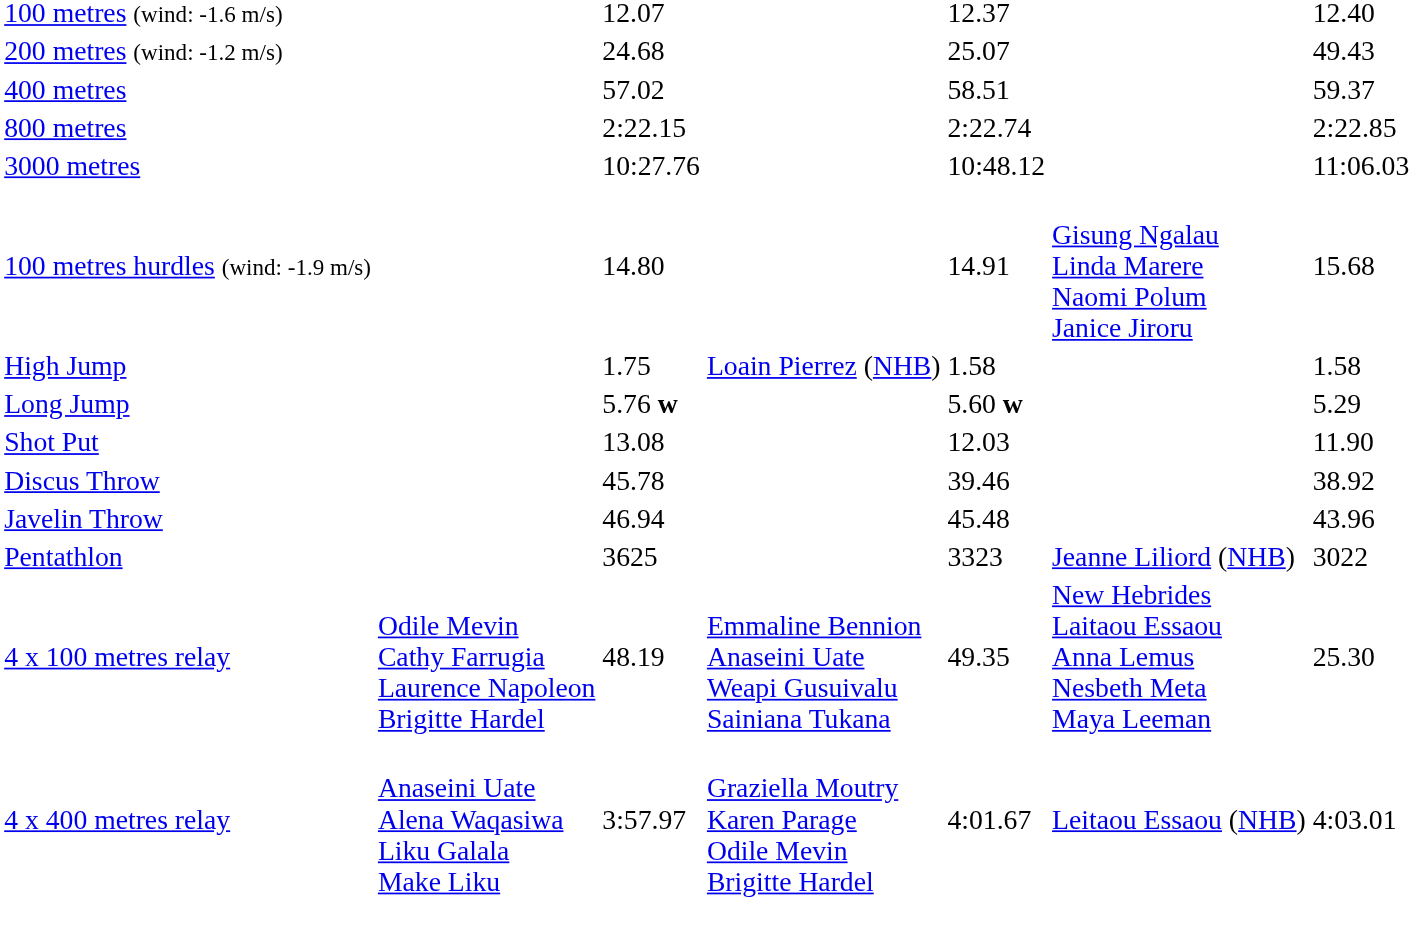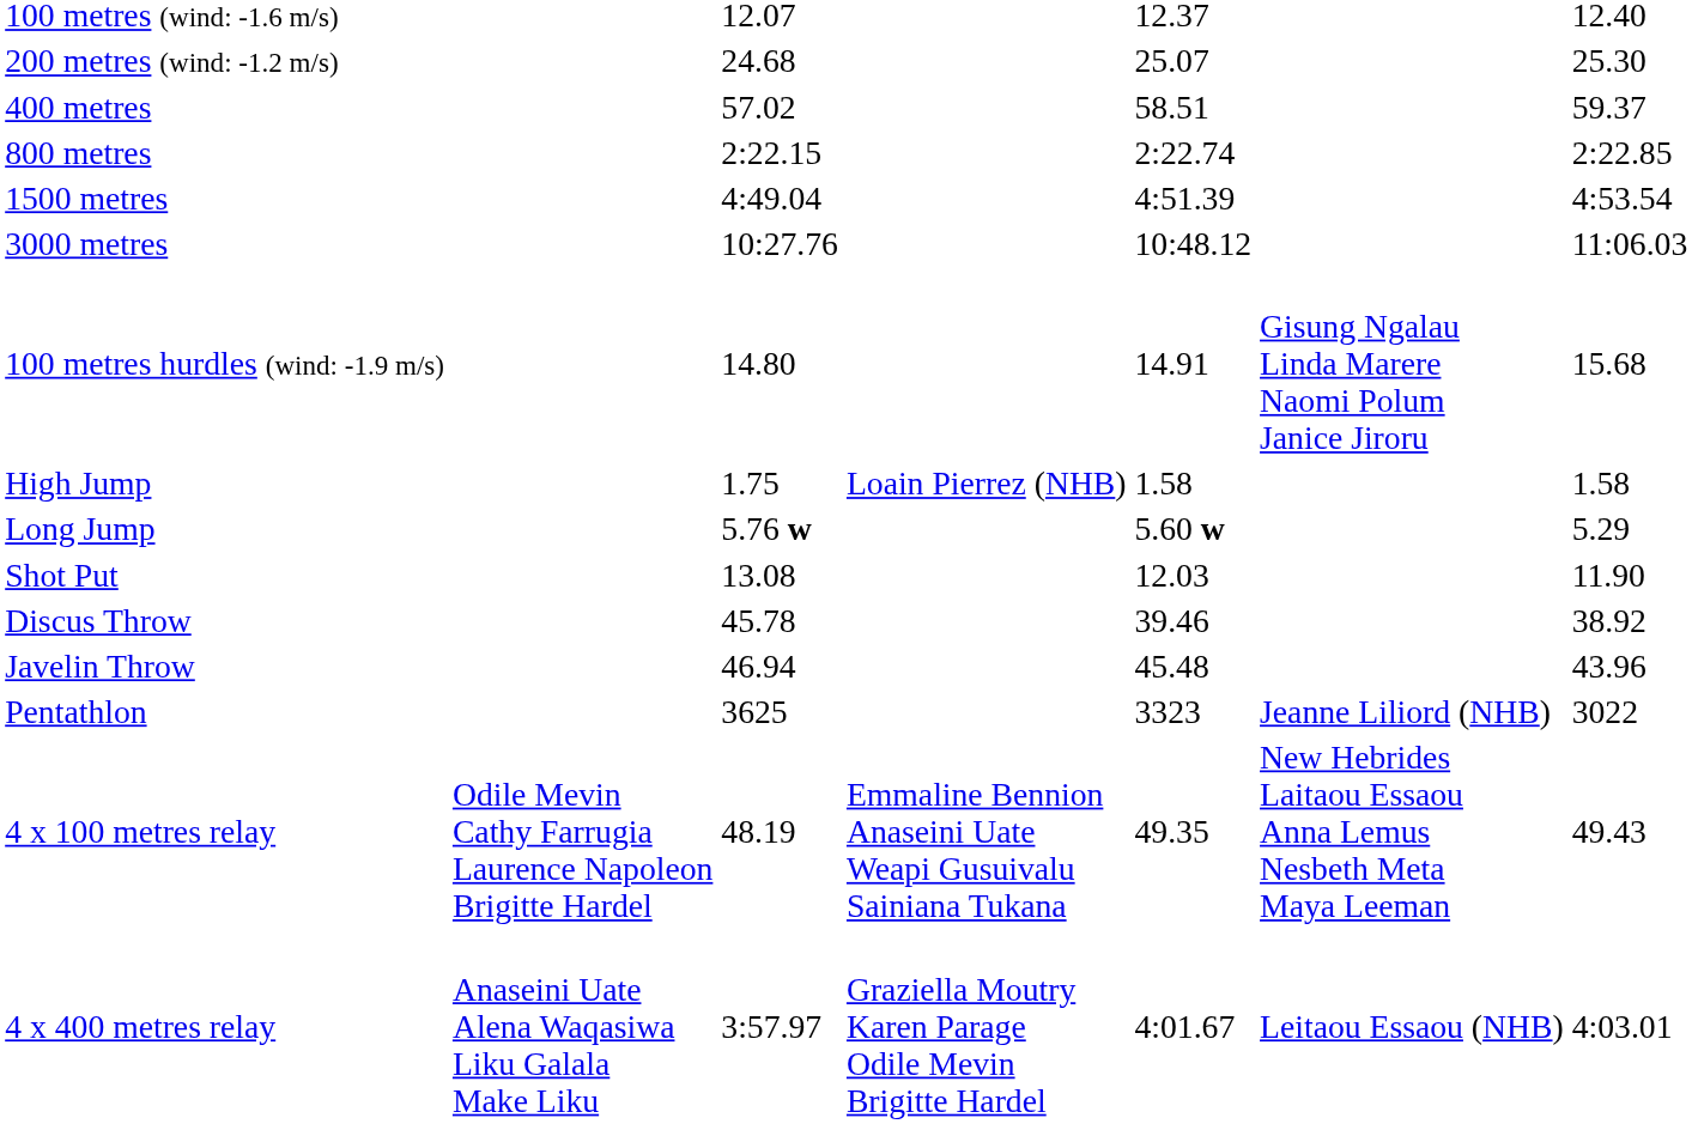200 metres (wind: -1.2 m/s) | column 7: 49.43 -> 25.30
+ row: 1500 metres | 4:49.04 | 4:51.39 | 4:53.54
4 x 100 metres relay | column 7: 25.30 -> 49.43
